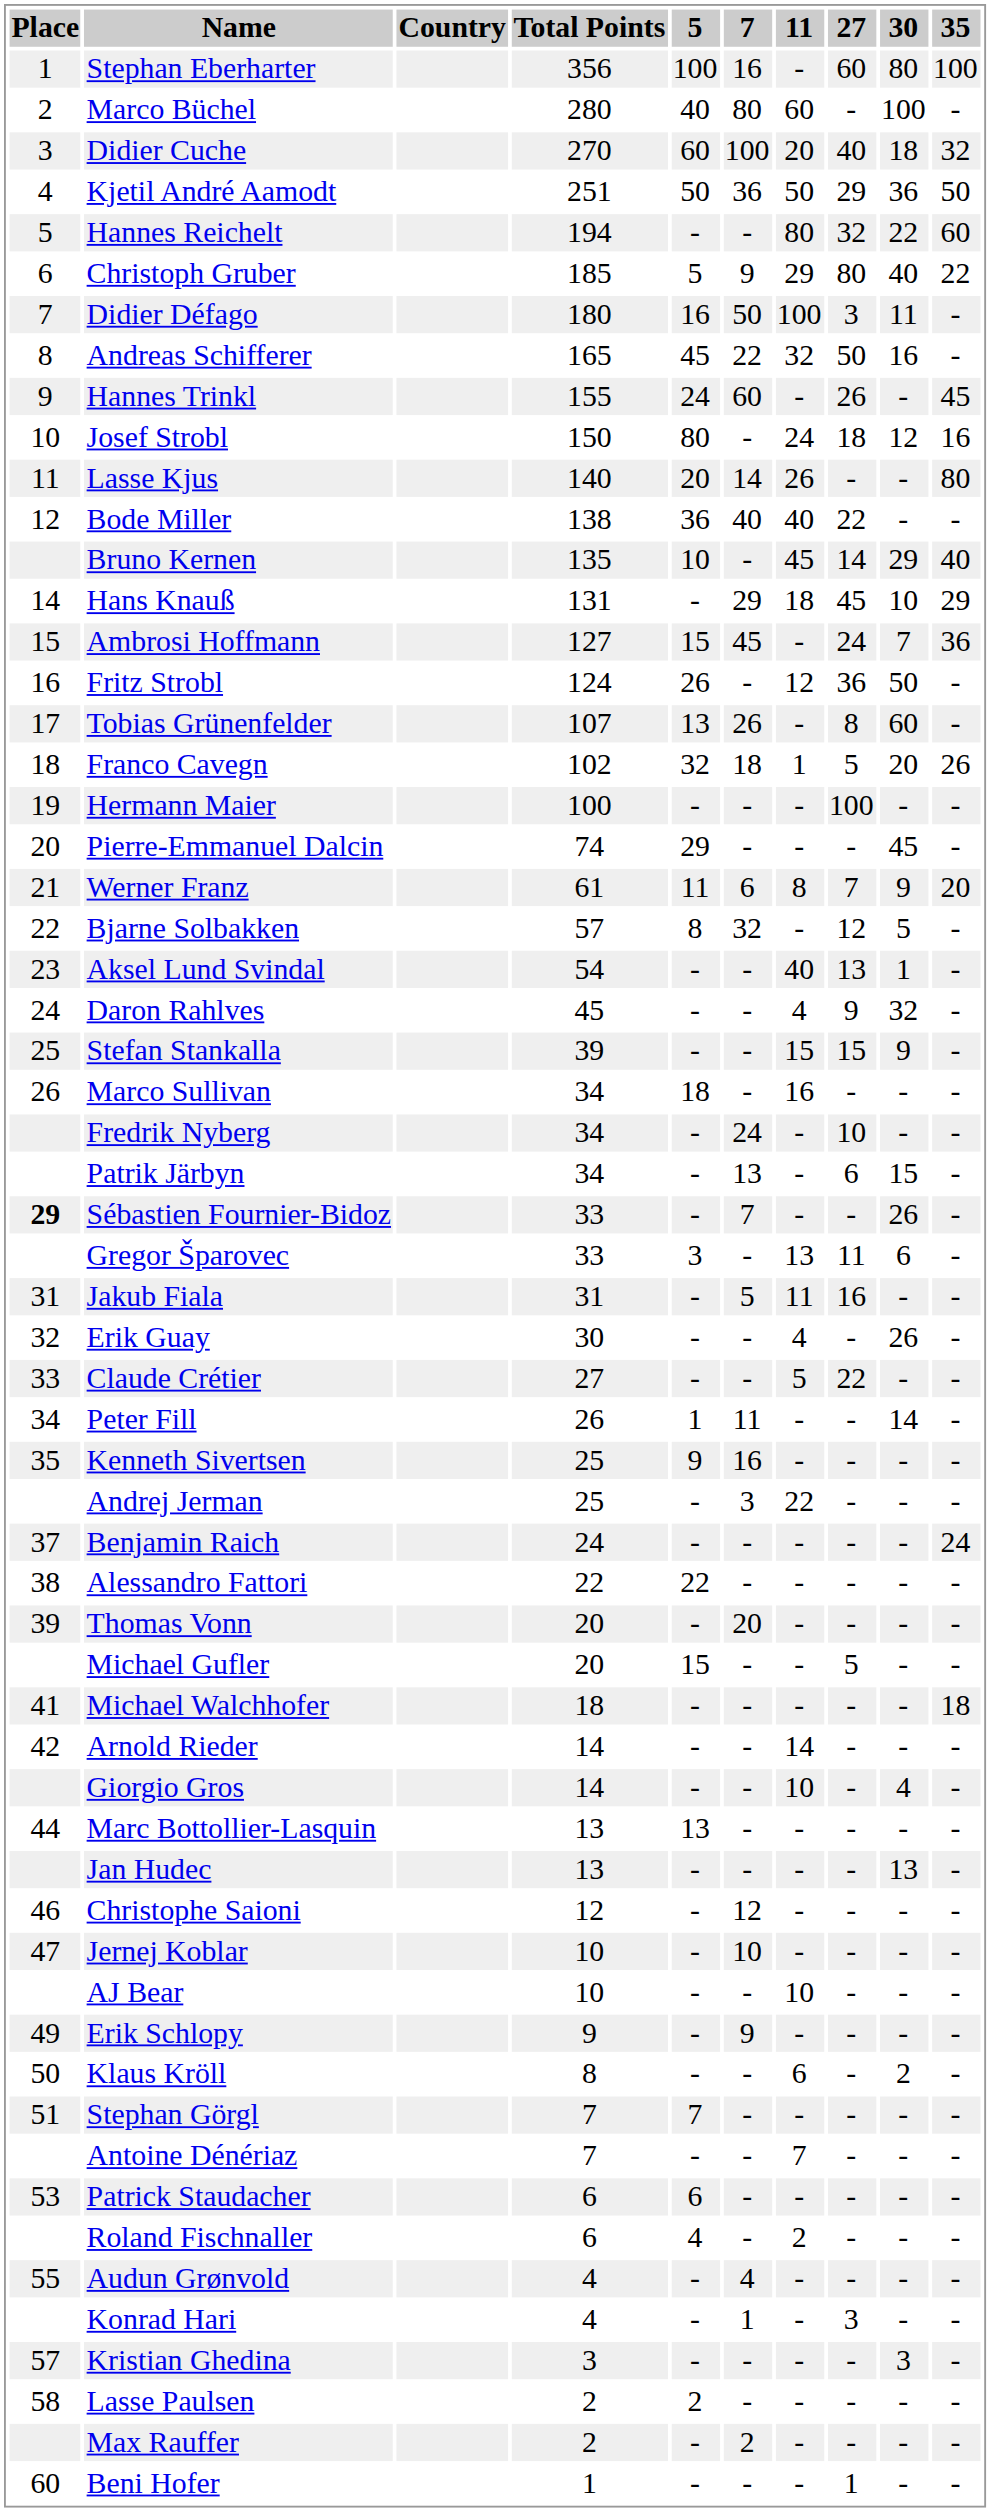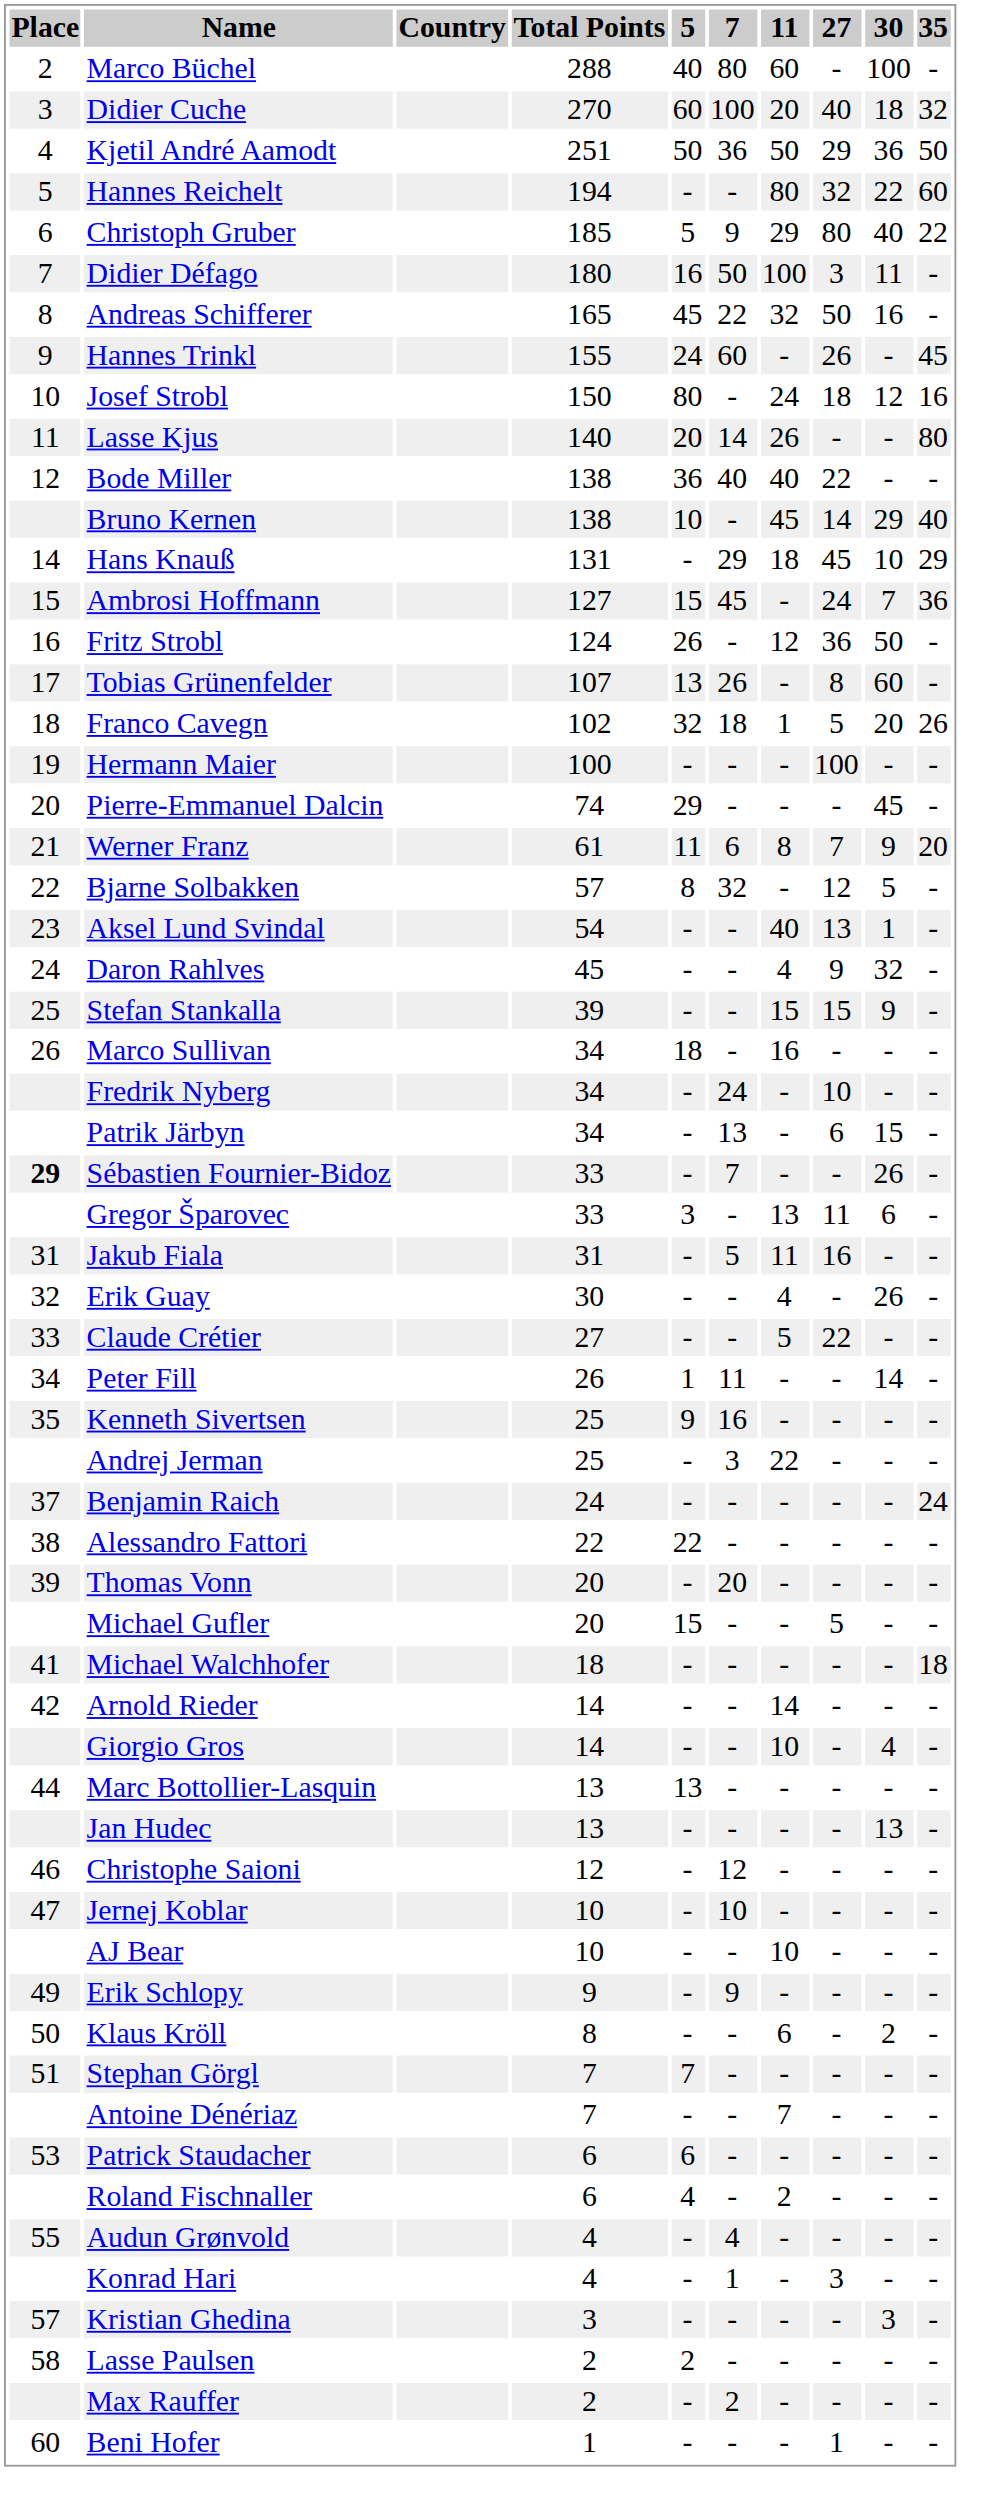- row: 1 | Stephan Eberharter | 356 | 100 | 16 | - | 60 | 80 | 100
Marco Büchel | Total Points: 280 -> 288
Bruno Kernen | Total Points: 135 -> 138
